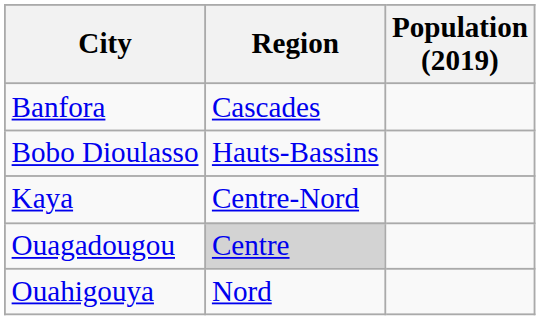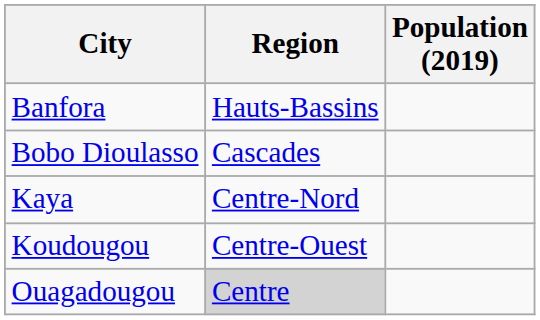Banfora | Region: Cascades -> Hauts-Bassins
Bobo Dioulasso | Region: Hauts-Bassins -> Cascades
+ row: Koudougou | Centre-Ouest
- row: Ouahigouya | Nord
